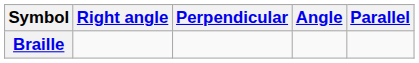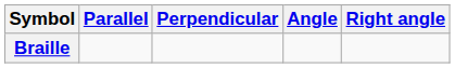columns swapped: Parallel <-> Right angle
